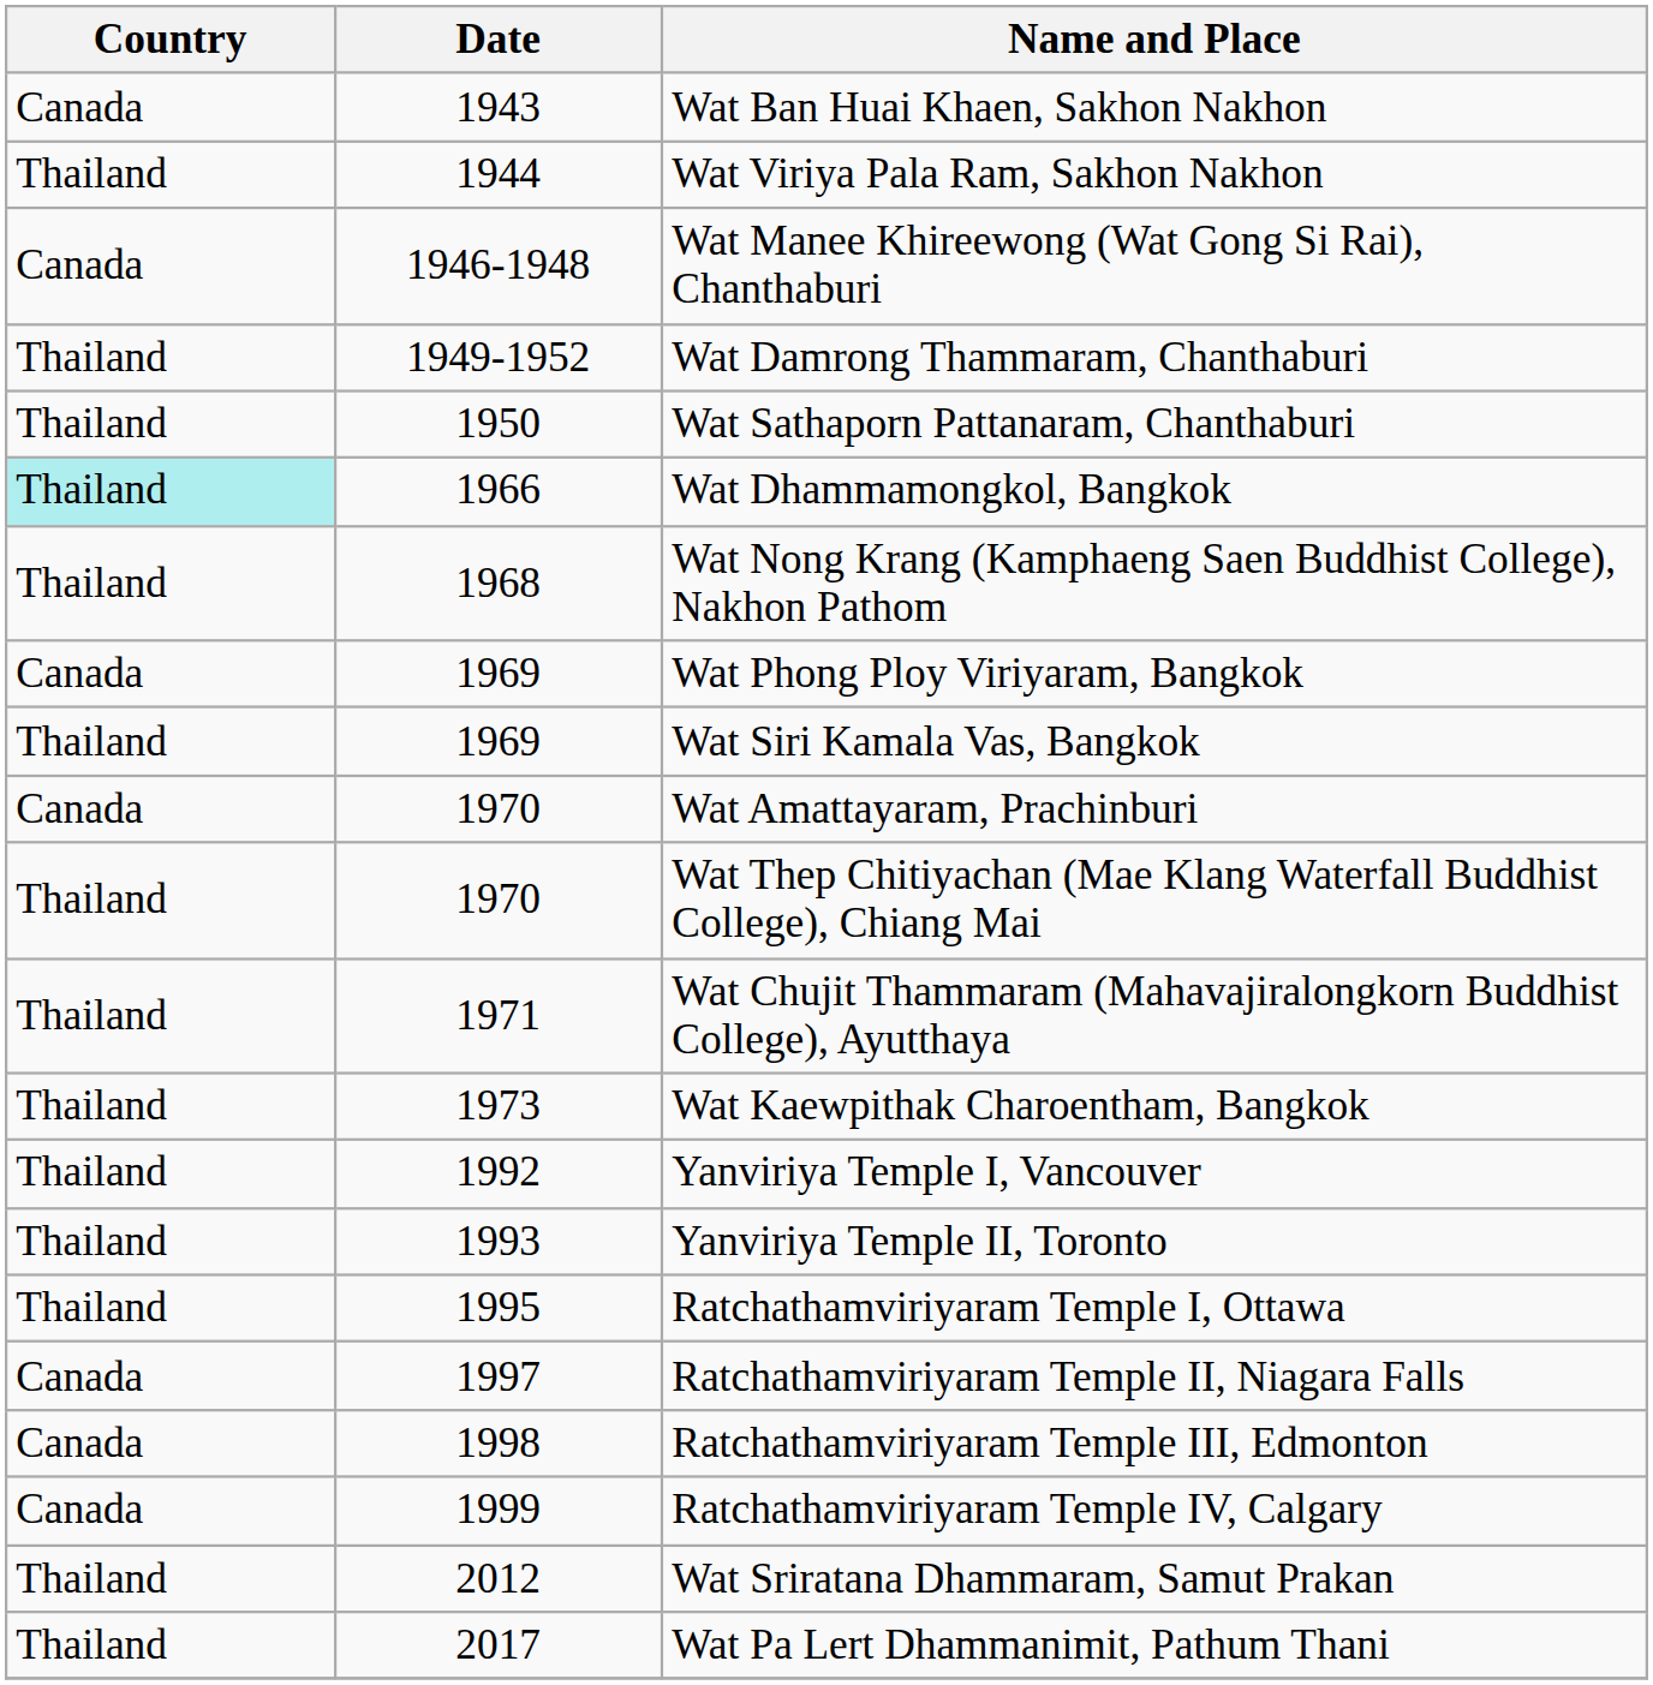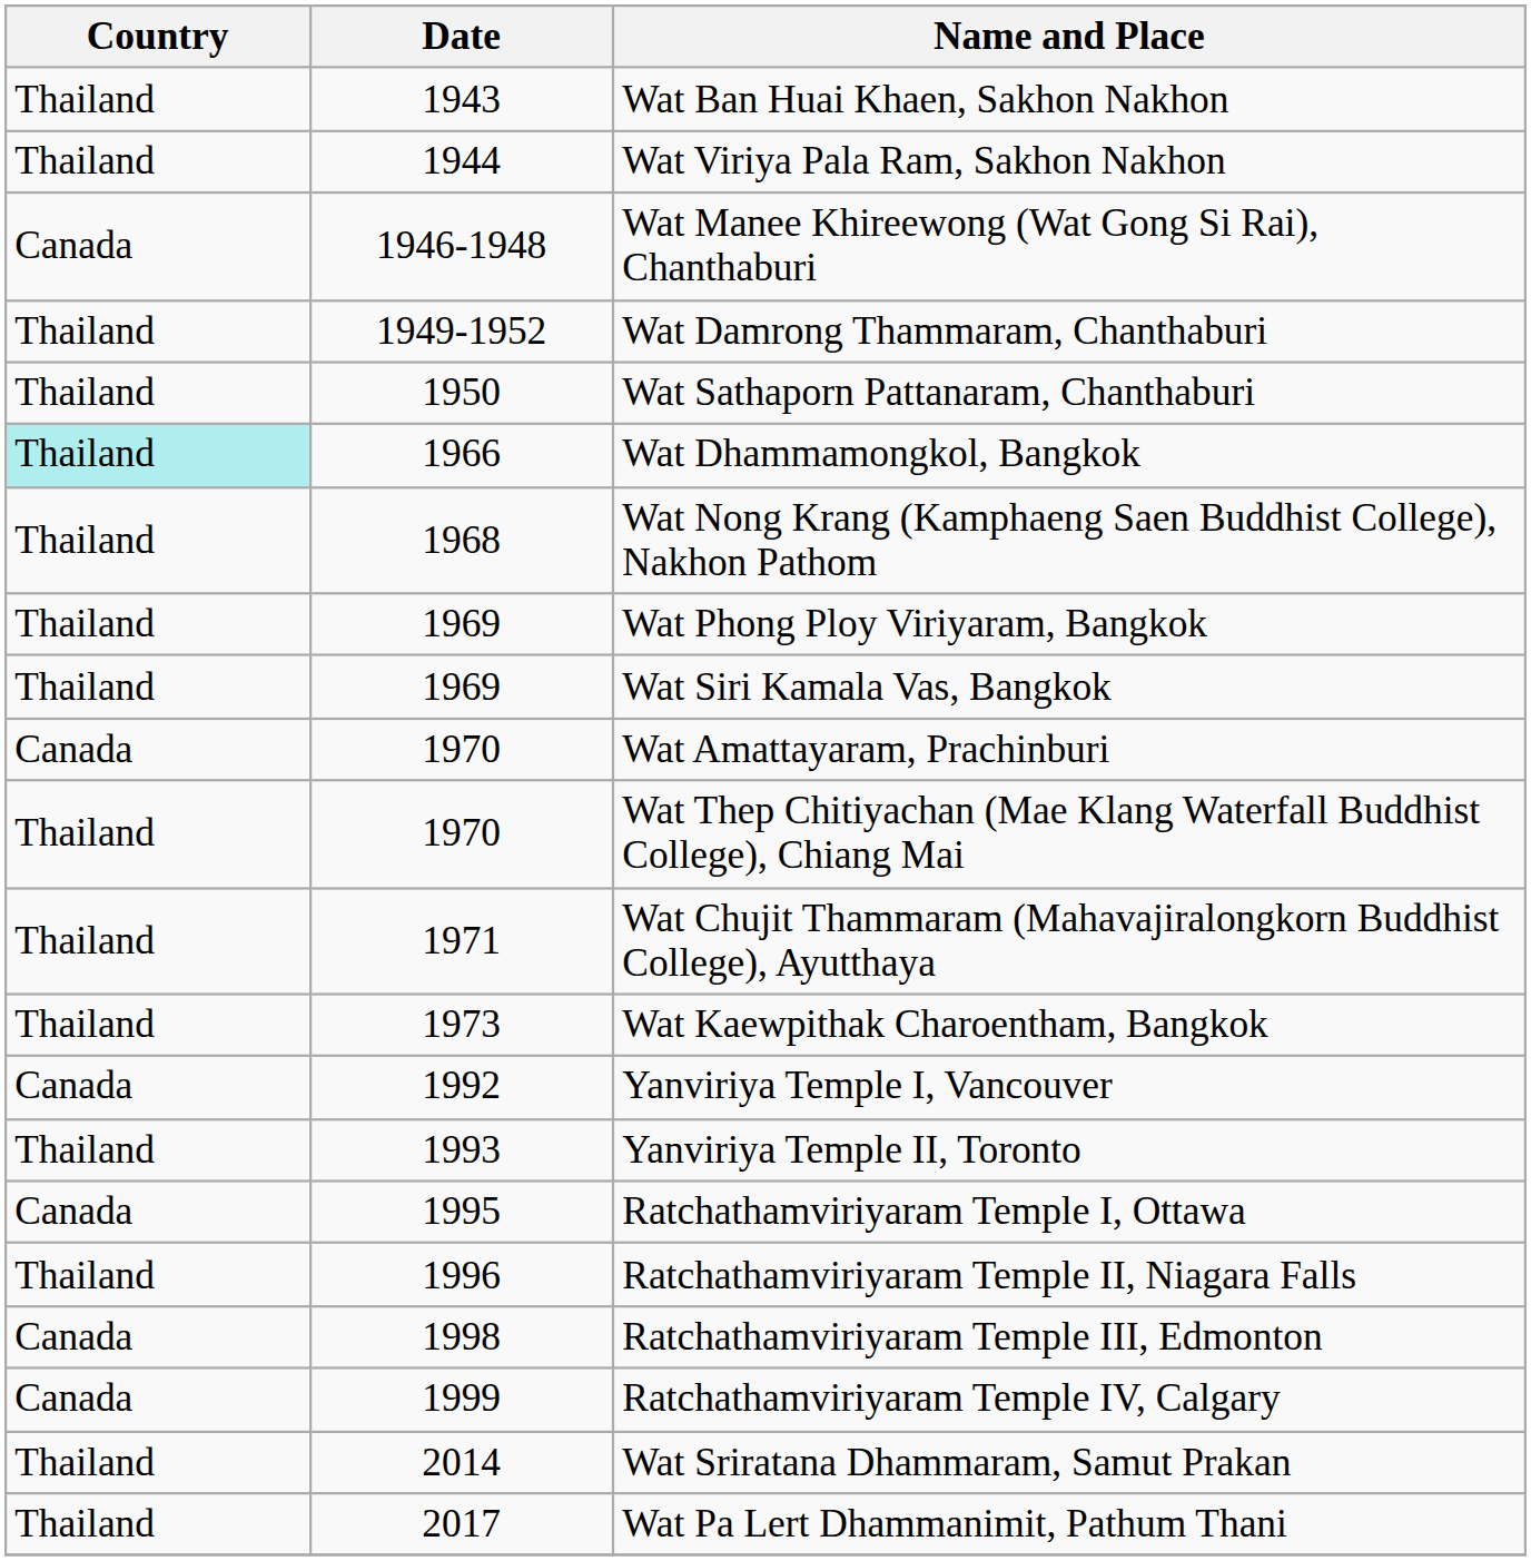Wat Ban Huai Khaen, Sakhon Nakhon | Country: Canada -> Thailand
Wat Phong Ploy Viriyaram, Bangkok | Country: Canada -> Thailand
Yanviriya Temple I, Vancouver | Country: Thailand -> Canada
Ratchathamviriyaram Temple I, Ottawa | Country: Thailand -> Canada
Ratchathamviriyaram Temple II, Niagara Falls | Country: Canada -> Thailand
Ratchathamviriyaram Temple II, Niagara Falls | Date: 1997 -> 1996
Wat Sriratana Dhammaram, Samut Prakan | Date: 2012 -> 2014
